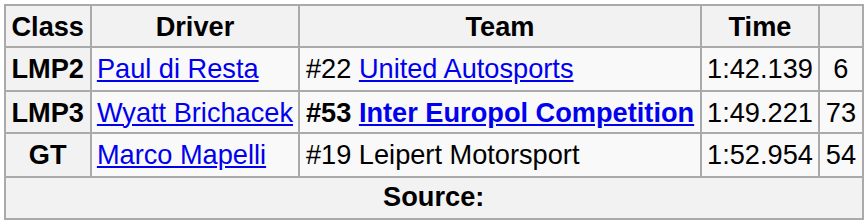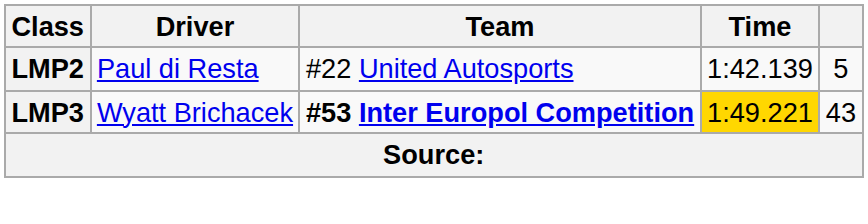LMP2 | column 5: 6 -> 5
LMP3 | Time: no background -> gold background
LMP3 | column 5: 73 -> 43
- row: GT | Marco Mapelli | #19 Leipert Motorsport | 1:52.954 | 54
